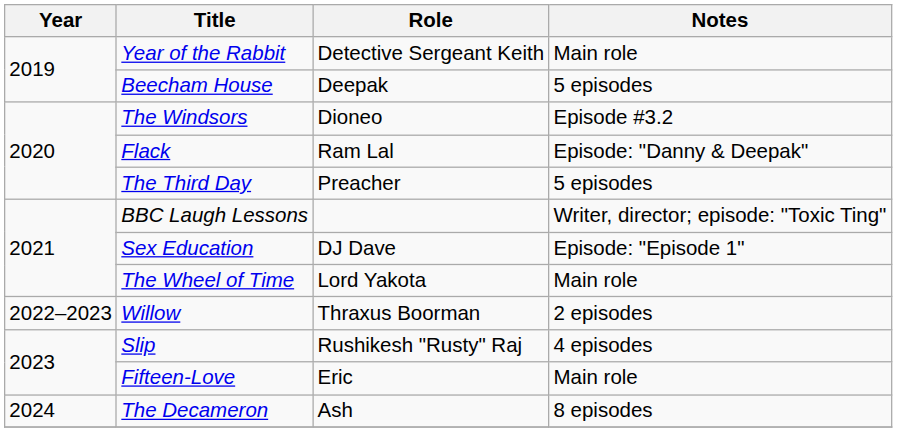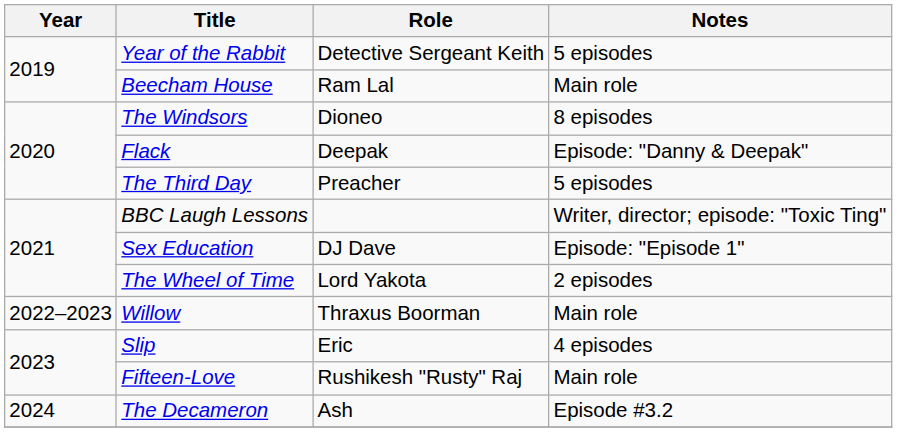Year of the Rabbit | Notes: Main role -> 5 episodes
Beecham House | Role: Deepak -> Ram Lal
Beecham House | Notes: 5 episodes -> Main role
The Windsors | Notes: Episode #3.2 -> 8 episodes
Flack | Role: Ram Lal -> Deepak
The Wheel of Time | Notes: Main role -> 2 episodes
Willow | Notes: 2 episodes -> Main role
Slip | Role: Rushikesh "Rusty" Raj -> Eric
Fifteen-Love | Role: Eric -> Rushikesh "Rusty" Raj
The Decameron | Notes: 8 episodes -> Episode #3.2
